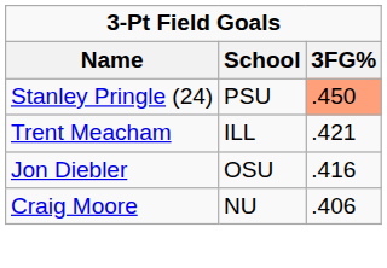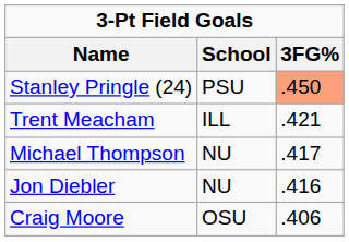+ row: Michael Thompson | NU | .417
Jon Diebler | School: OSU -> NU
Craig Moore | School: NU -> OSU
